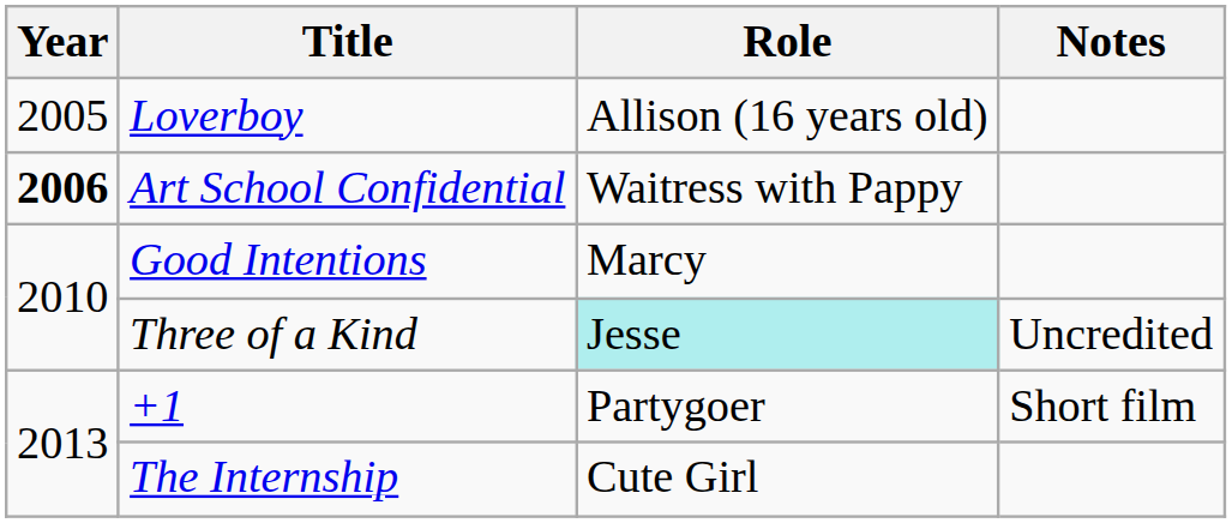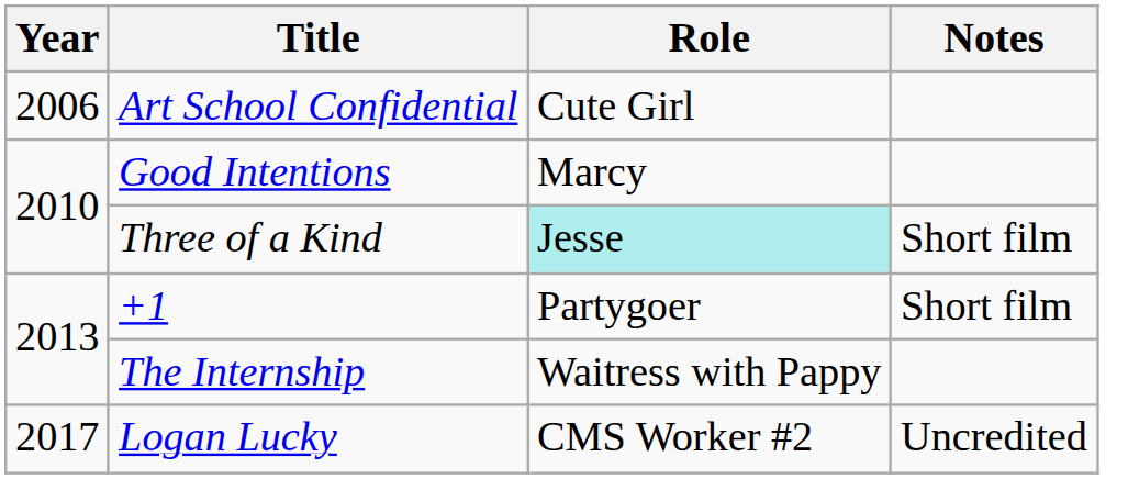- row: 2005 | Loverboy | Allison (16 years old)
Art School Confidential | Year: bold -> normal
Art School Confidential | Role: Waitress with Pappy -> Cute Girl
Three of a Kind | Notes: Uncredited -> Short film
The Internship | Role: Cute Girl -> Waitress with Pappy
+ row: 2017 | Logan Lucky | CMS Worker #2 | Uncredited
